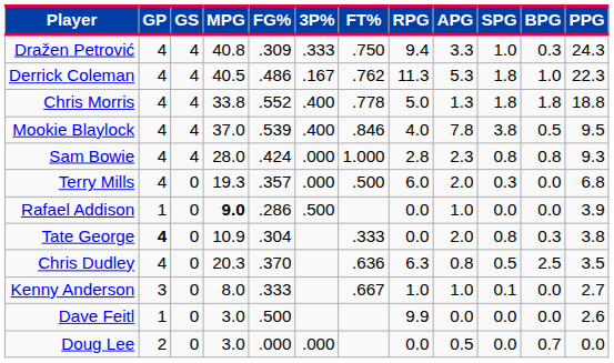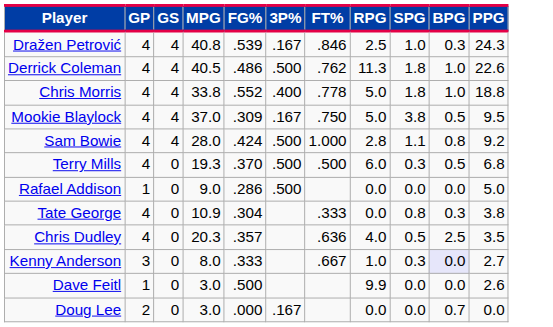- column: APG | 3.3 | 5.3 | 1.3 | 7.8 | 2.3 | 2.0 | 1.0 | 2.0 | 0.8 | 1.0 | 0.0 | 0.5
Dražen Petrović | FG%: .309 -> .539
Dražen Petrović | 3P%: .333 -> .167
Dražen Petrović | FT%: .750 -> .846
Dražen Petrović | RPG: 9.4 -> 2.5
Derrick Coleman | 3P%: .167 -> .500
Derrick Coleman | PPG: 22.3 -> 22.6
Chris Morris | BPG: 1.8 -> 1.0
Mookie Blaylock | FG%: .539 -> .309
Mookie Blaylock | 3P%: .400 -> .167
Mookie Blaylock | FT%: .846 -> .750
Mookie Blaylock | RPG: 4.0 -> 5.0
Sam Bowie | 3P%: .000 -> .500
Sam Bowie | SPG: 0.8 -> 1.1
Sam Bowie | PPG: 9.3 -> 9.2
Terry Mills | FG%: .357 -> .370
Terry Mills | 3P%: .000 -> .500
Terry Mills | BPG: 0.0 -> 0.5
Rafael Addison | MPG: bold -> normal
Rafael Addison | PPG: 3.9 -> 5.0
Tate George | GP: bold -> normal
Chris Dudley | FG%: .370 -> .357
Chris Dudley | RPG: 6.3 -> 4.0
Kenny Anderson | SPG: 0.1 -> 0.3
Kenny Anderson | BPG: no background -> lavender background
Doug Lee | 3P%: .000 -> .167
